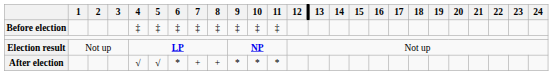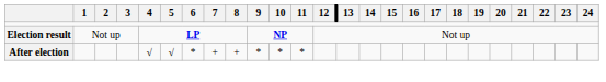- row: Before election | ‡ | ‡ | ‡ | ‡ | ‡ | ‡ | ‡ | ‡
